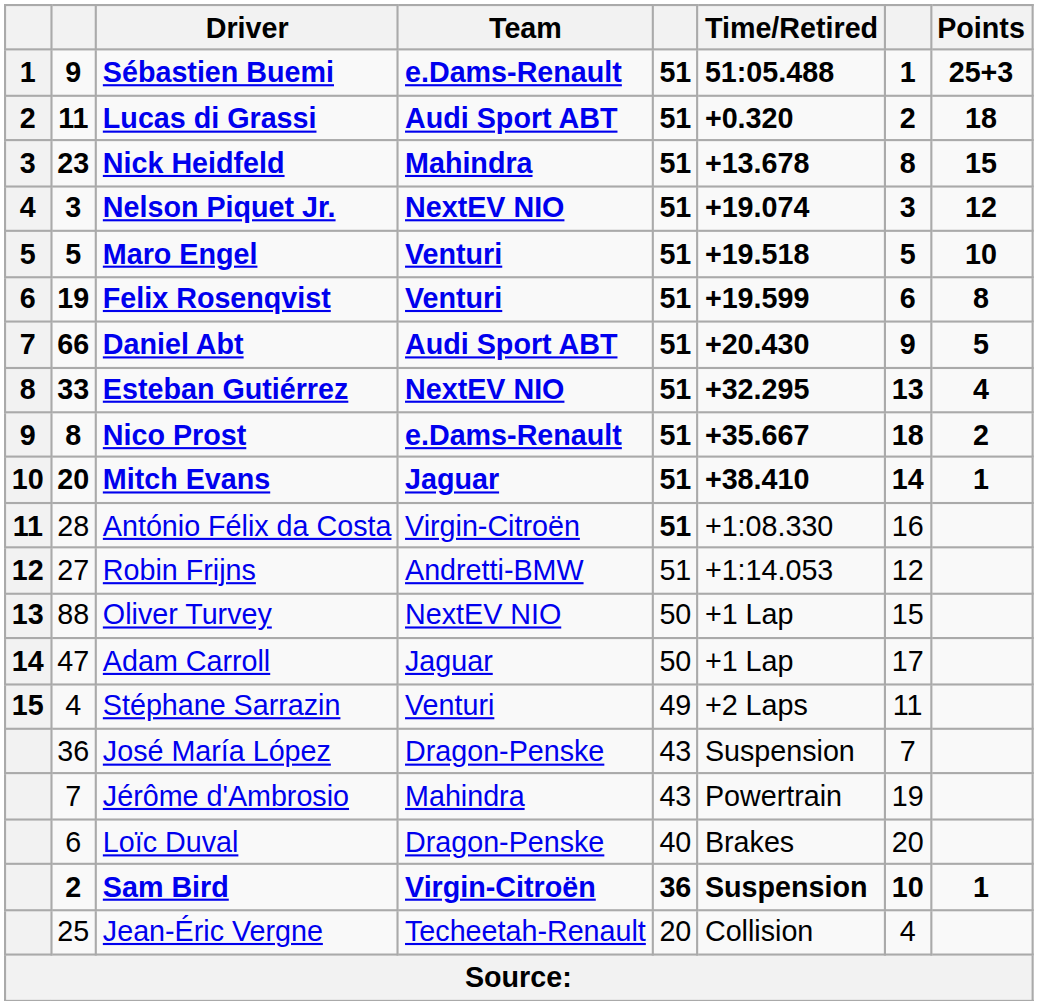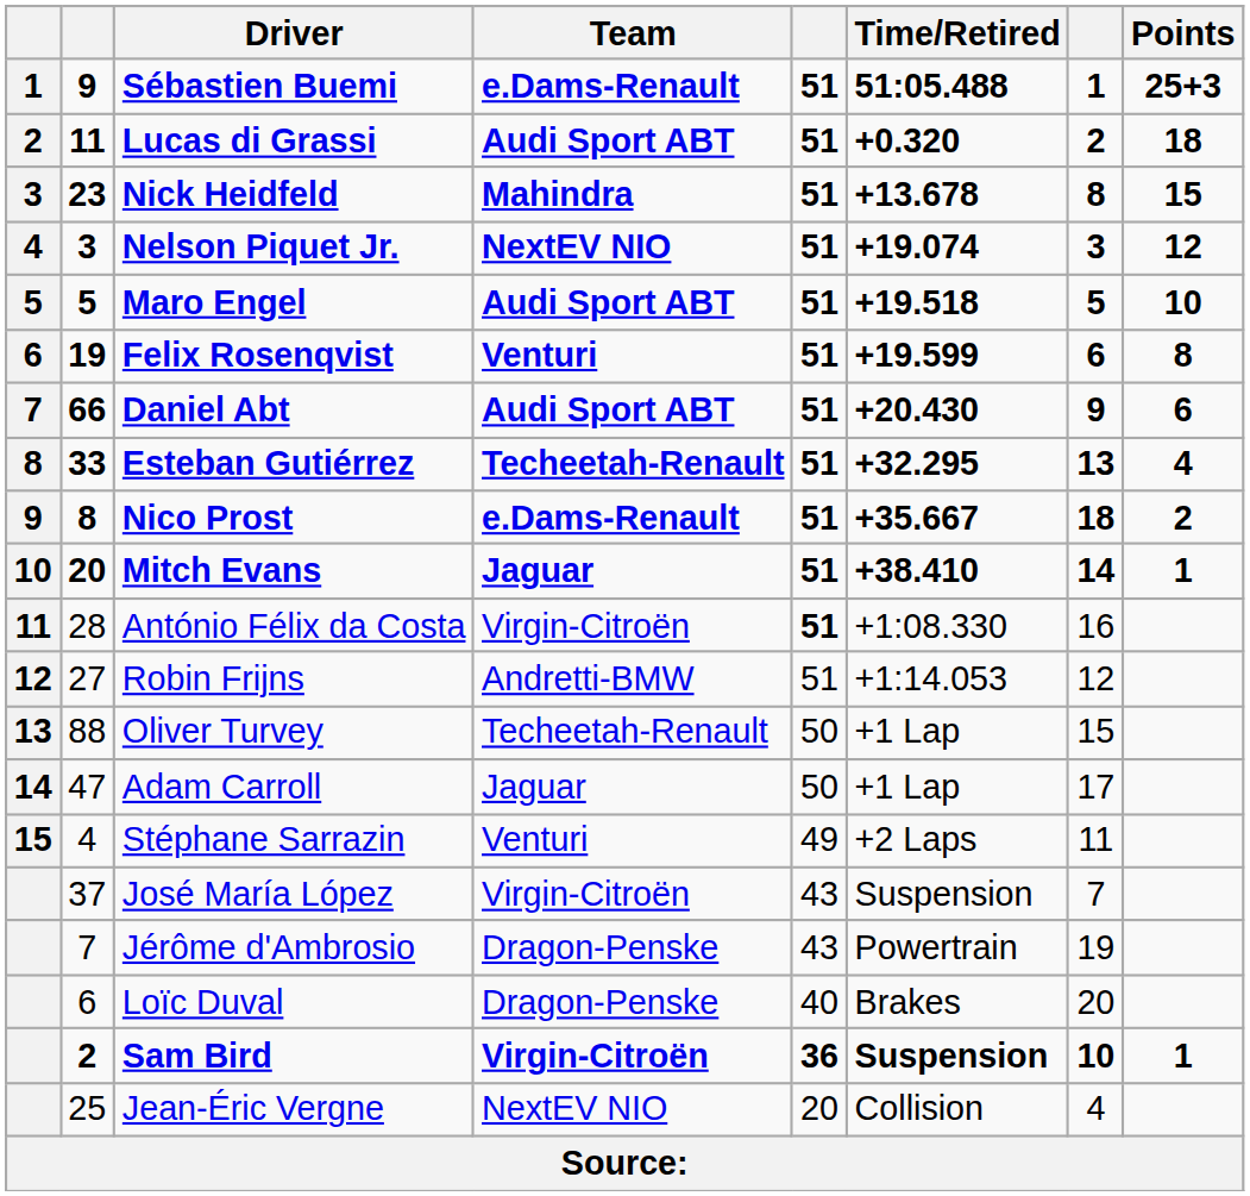Maro Engel | Team: Venturi -> Audi Sport ABT
Daniel Abt | Points: 5 -> 6
Esteban Gutiérrez | Team: NextEV NIO -> Techeetah-Renault
Oliver Turvey | Team: NextEV NIO -> Techeetah-Renault
José María López | column 2: 36 -> 37
José María López | Team: Dragon-Penske -> Virgin-Citroën
Jérôme d'Ambrosio | Team: Mahindra -> Dragon-Penske
Jean-Éric Vergne | Team: Techeetah-Renault -> NextEV NIO
